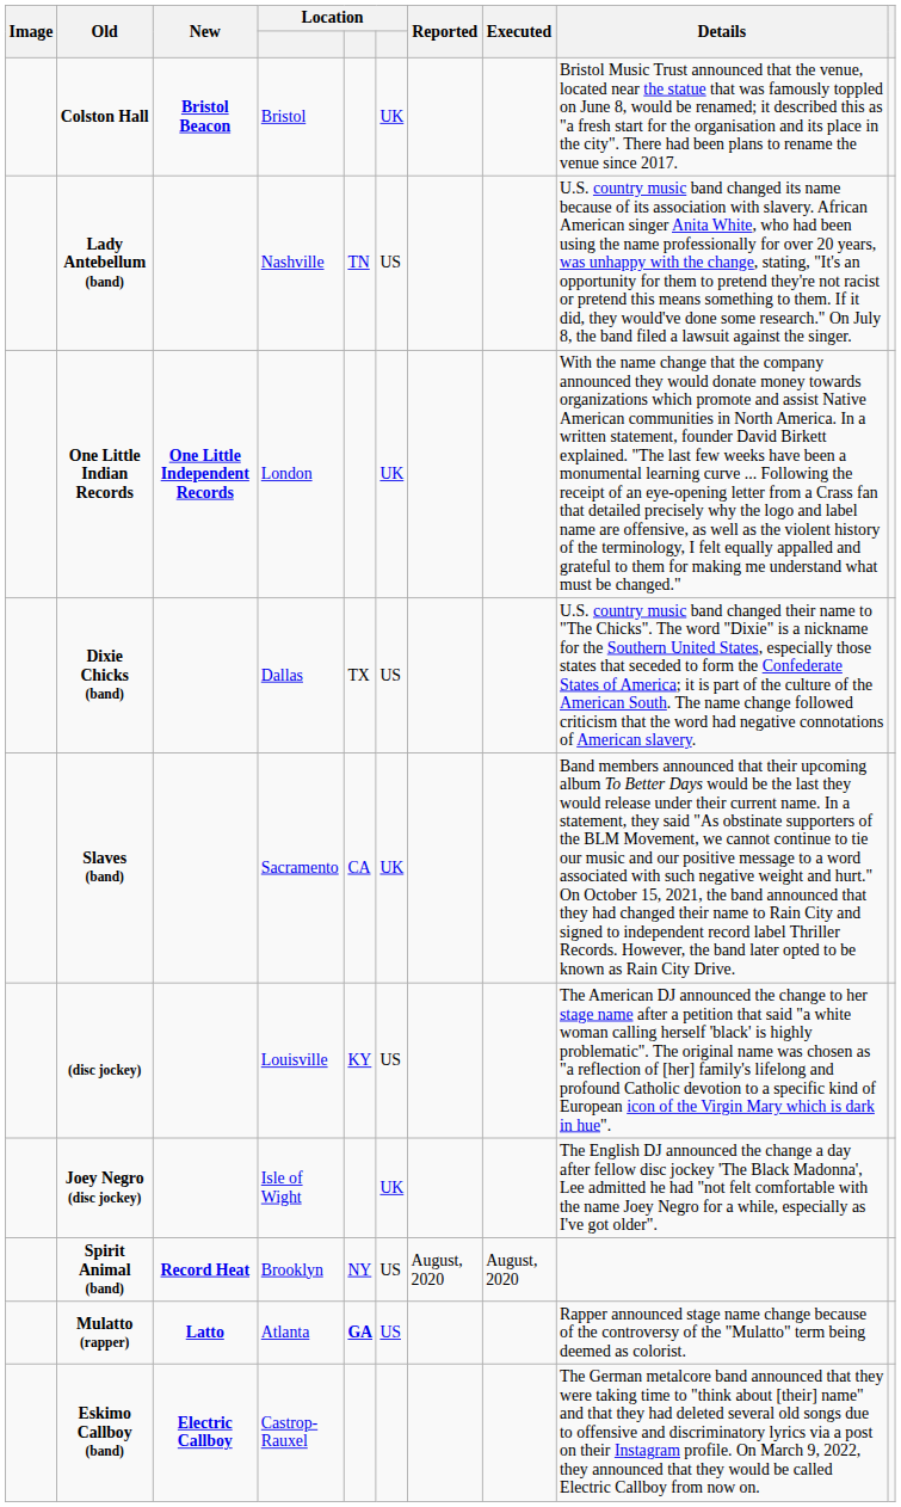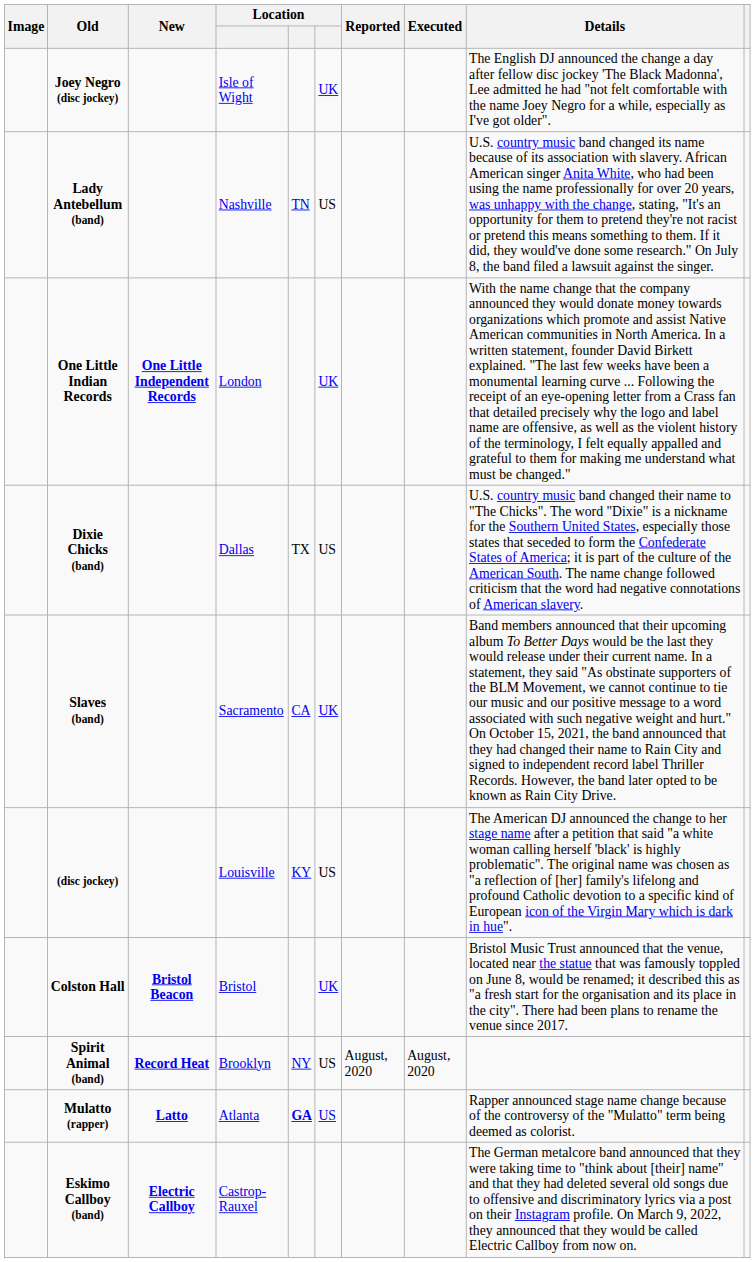rows swapped: Colston Hall <-> Joey Negro (disc jockey)
